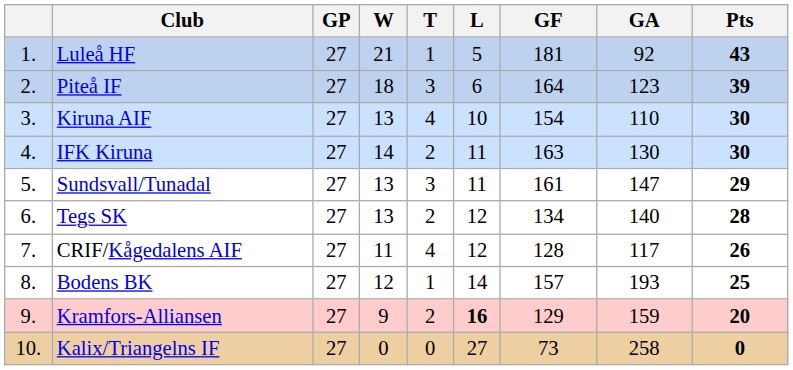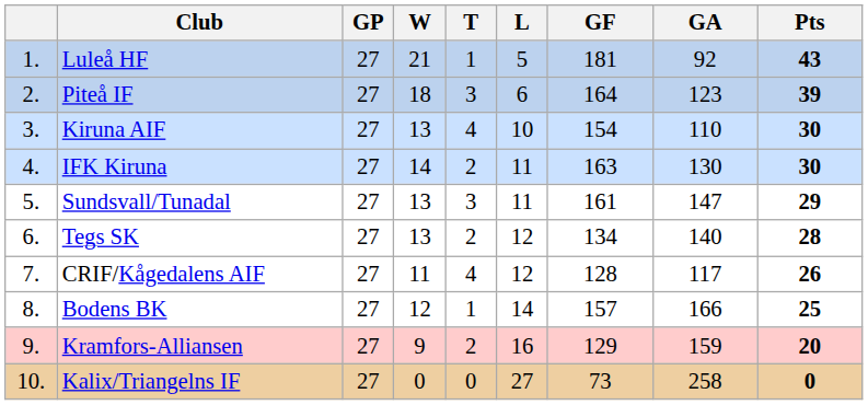Bodens BK | GA: 193 -> 166
Kramfors-Alliansen | L: bold -> normal
